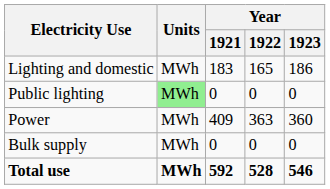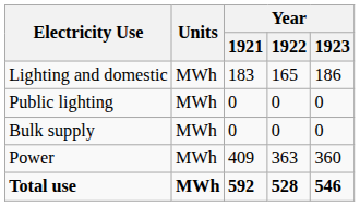Public lighting | Units: lightgreen background -> no background
rows swapped: Power <-> Bulk supply
